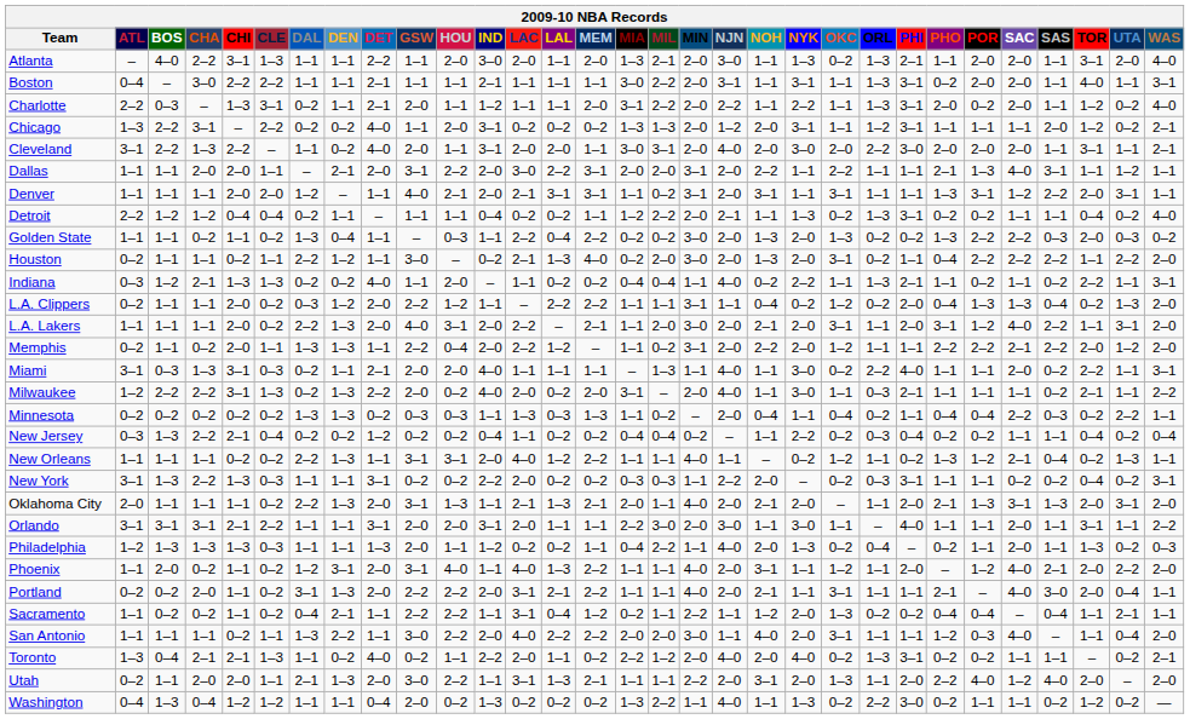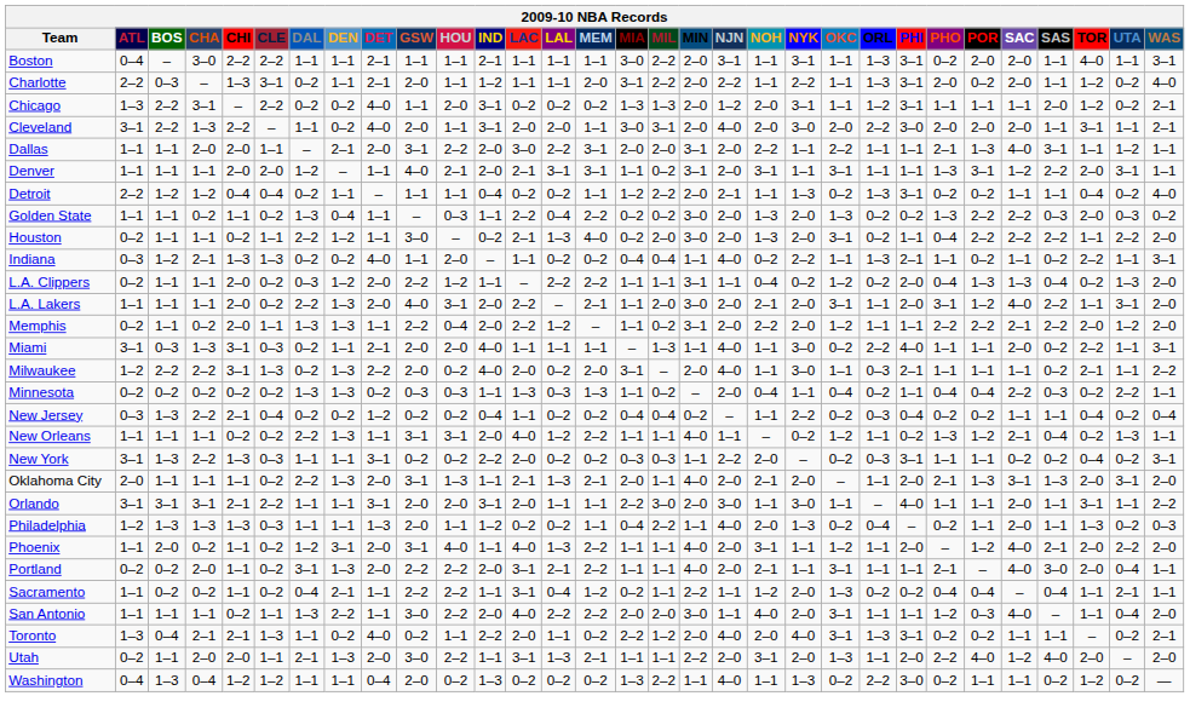- row: Atlanta | – | 4–0 | 2–2 | 3–1 | 1–3 | 1–1 | 1–1 | 2–2 | 1–1 | 2–0 | 3–0 | 2–0 | 1–1 | 2–0 | 1–3 | 2–1 | 2–0 | 3–0 | 1–1 | 1–3 | 0–2 | 1–3 | 2–1 | 1–1 | 2–0 | 2–0 | 1–1 | 3–1 | 2–0 | 4–0
Toronto | OKC: 0–2 -> 3–1
